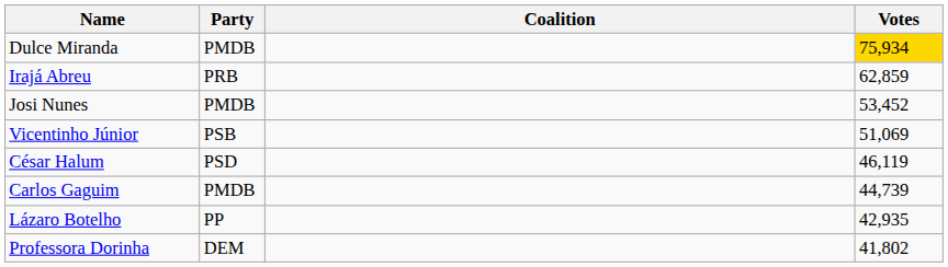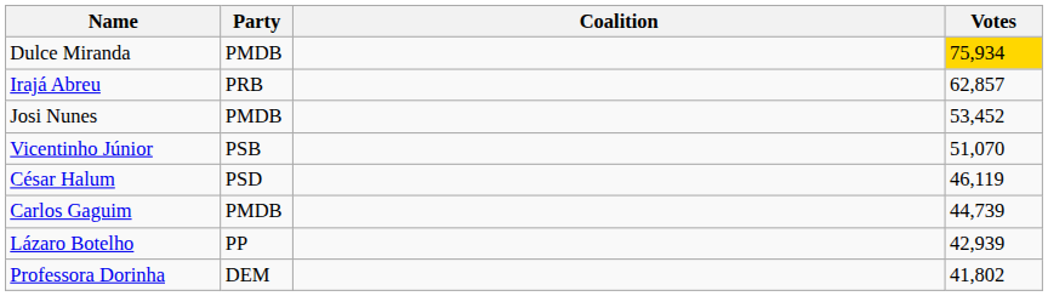Irajá Abreu | Votes: 62,859 -> 62,857
Vicentinho Júnior | Votes: 51,069 -> 51,070
Lázaro Botelho | Votes: 42,935 -> 42,939
